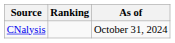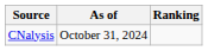columns swapped: Ranking <-> As of
